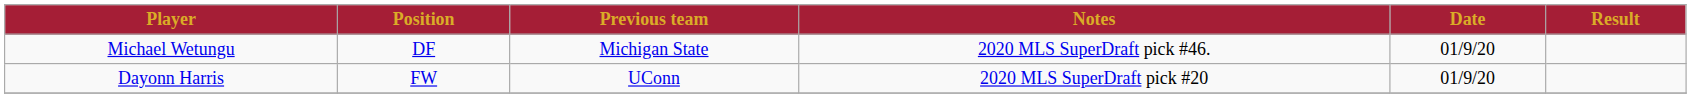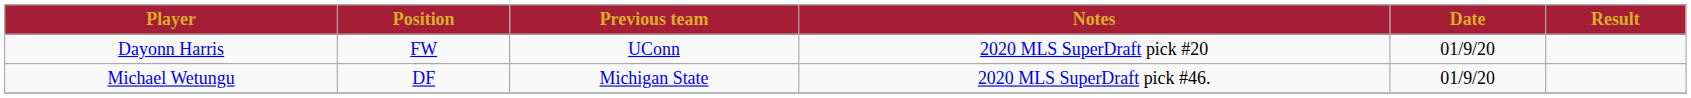rows swapped: Dayonn Harris <-> Michael Wetungu
